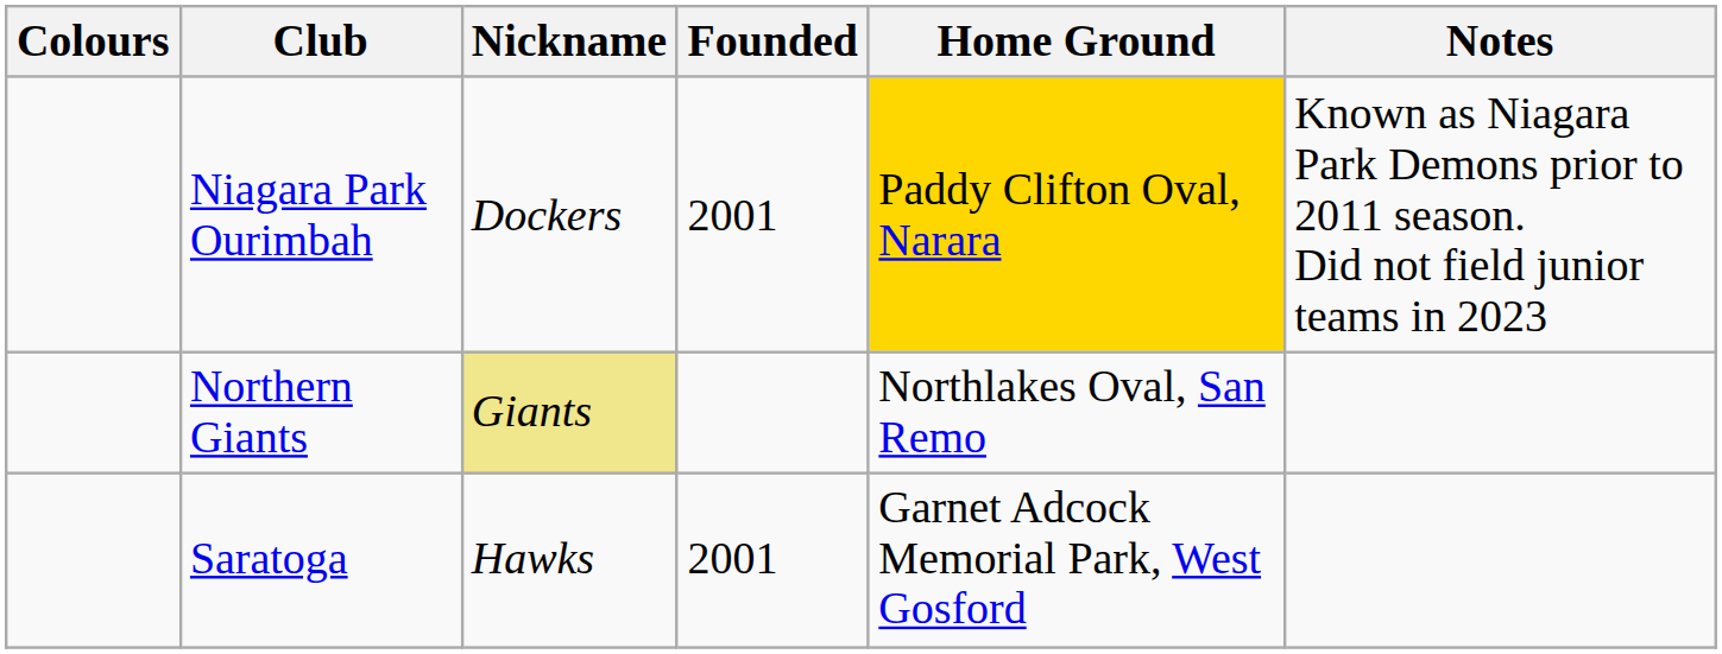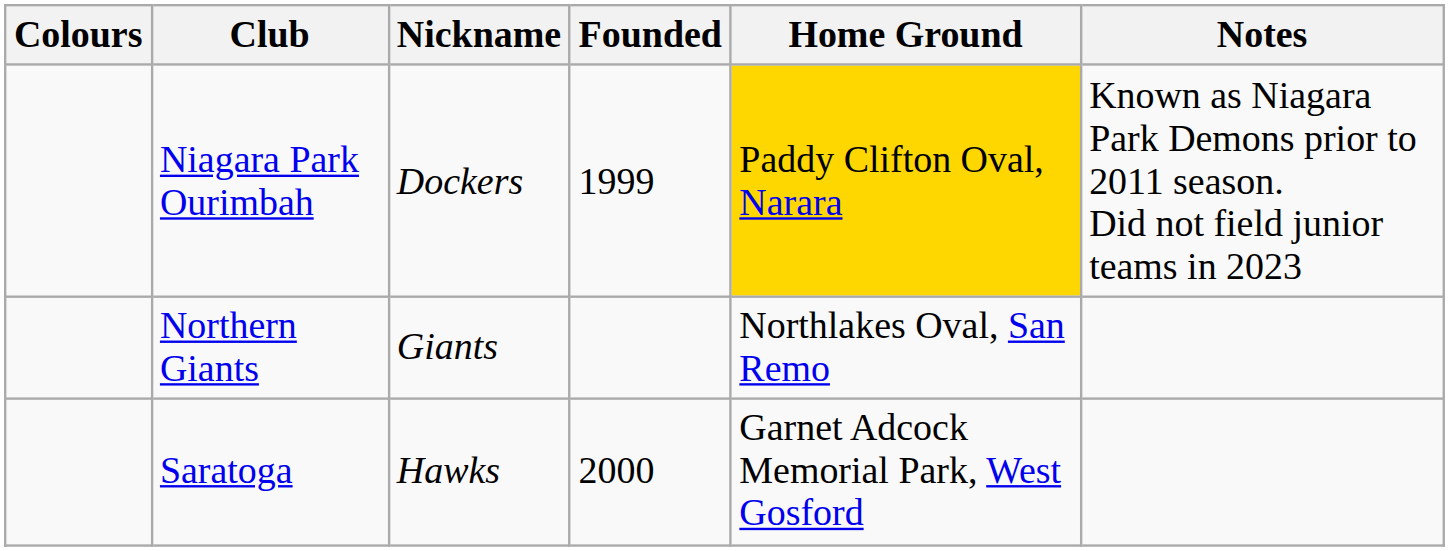Niagara Park Ourimbah | Founded: 2001 -> 1999
Northern Giants | Nickname: khaki background -> no background
Saratoga | Founded: 2001 -> 2000
